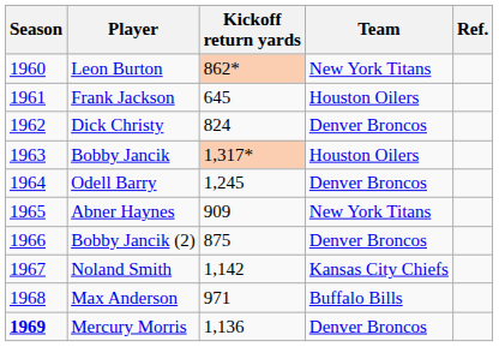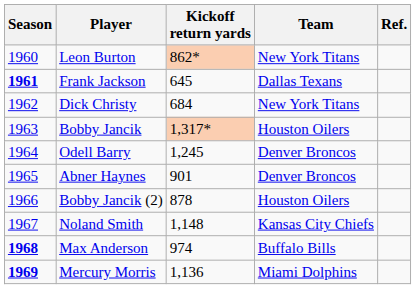Frank Jackson | Season: normal -> bold
Frank Jackson | Team: Houston Oilers -> Dallas Texans
Dick Christy | Kickoff return yards: 824 -> 684
Dick Christy | Team: Denver Broncos -> New York Titans
Abner Haynes | Kickoff return yards: 909 -> 901
Abner Haynes | Team: New York Titans -> Denver Broncos
Bobby Jancik (2) | Kickoff return yards: 875 -> 878
Bobby Jancik (2) | Team: Denver Broncos -> Houston Oilers
Noland Smith | Kickoff return yards: 1,142 -> 1,148
Max Anderson | Season: normal -> bold
Max Anderson | Kickoff return yards: 971 -> 974
Mercury Morris | Team: Denver Broncos -> Miami Dolphins
